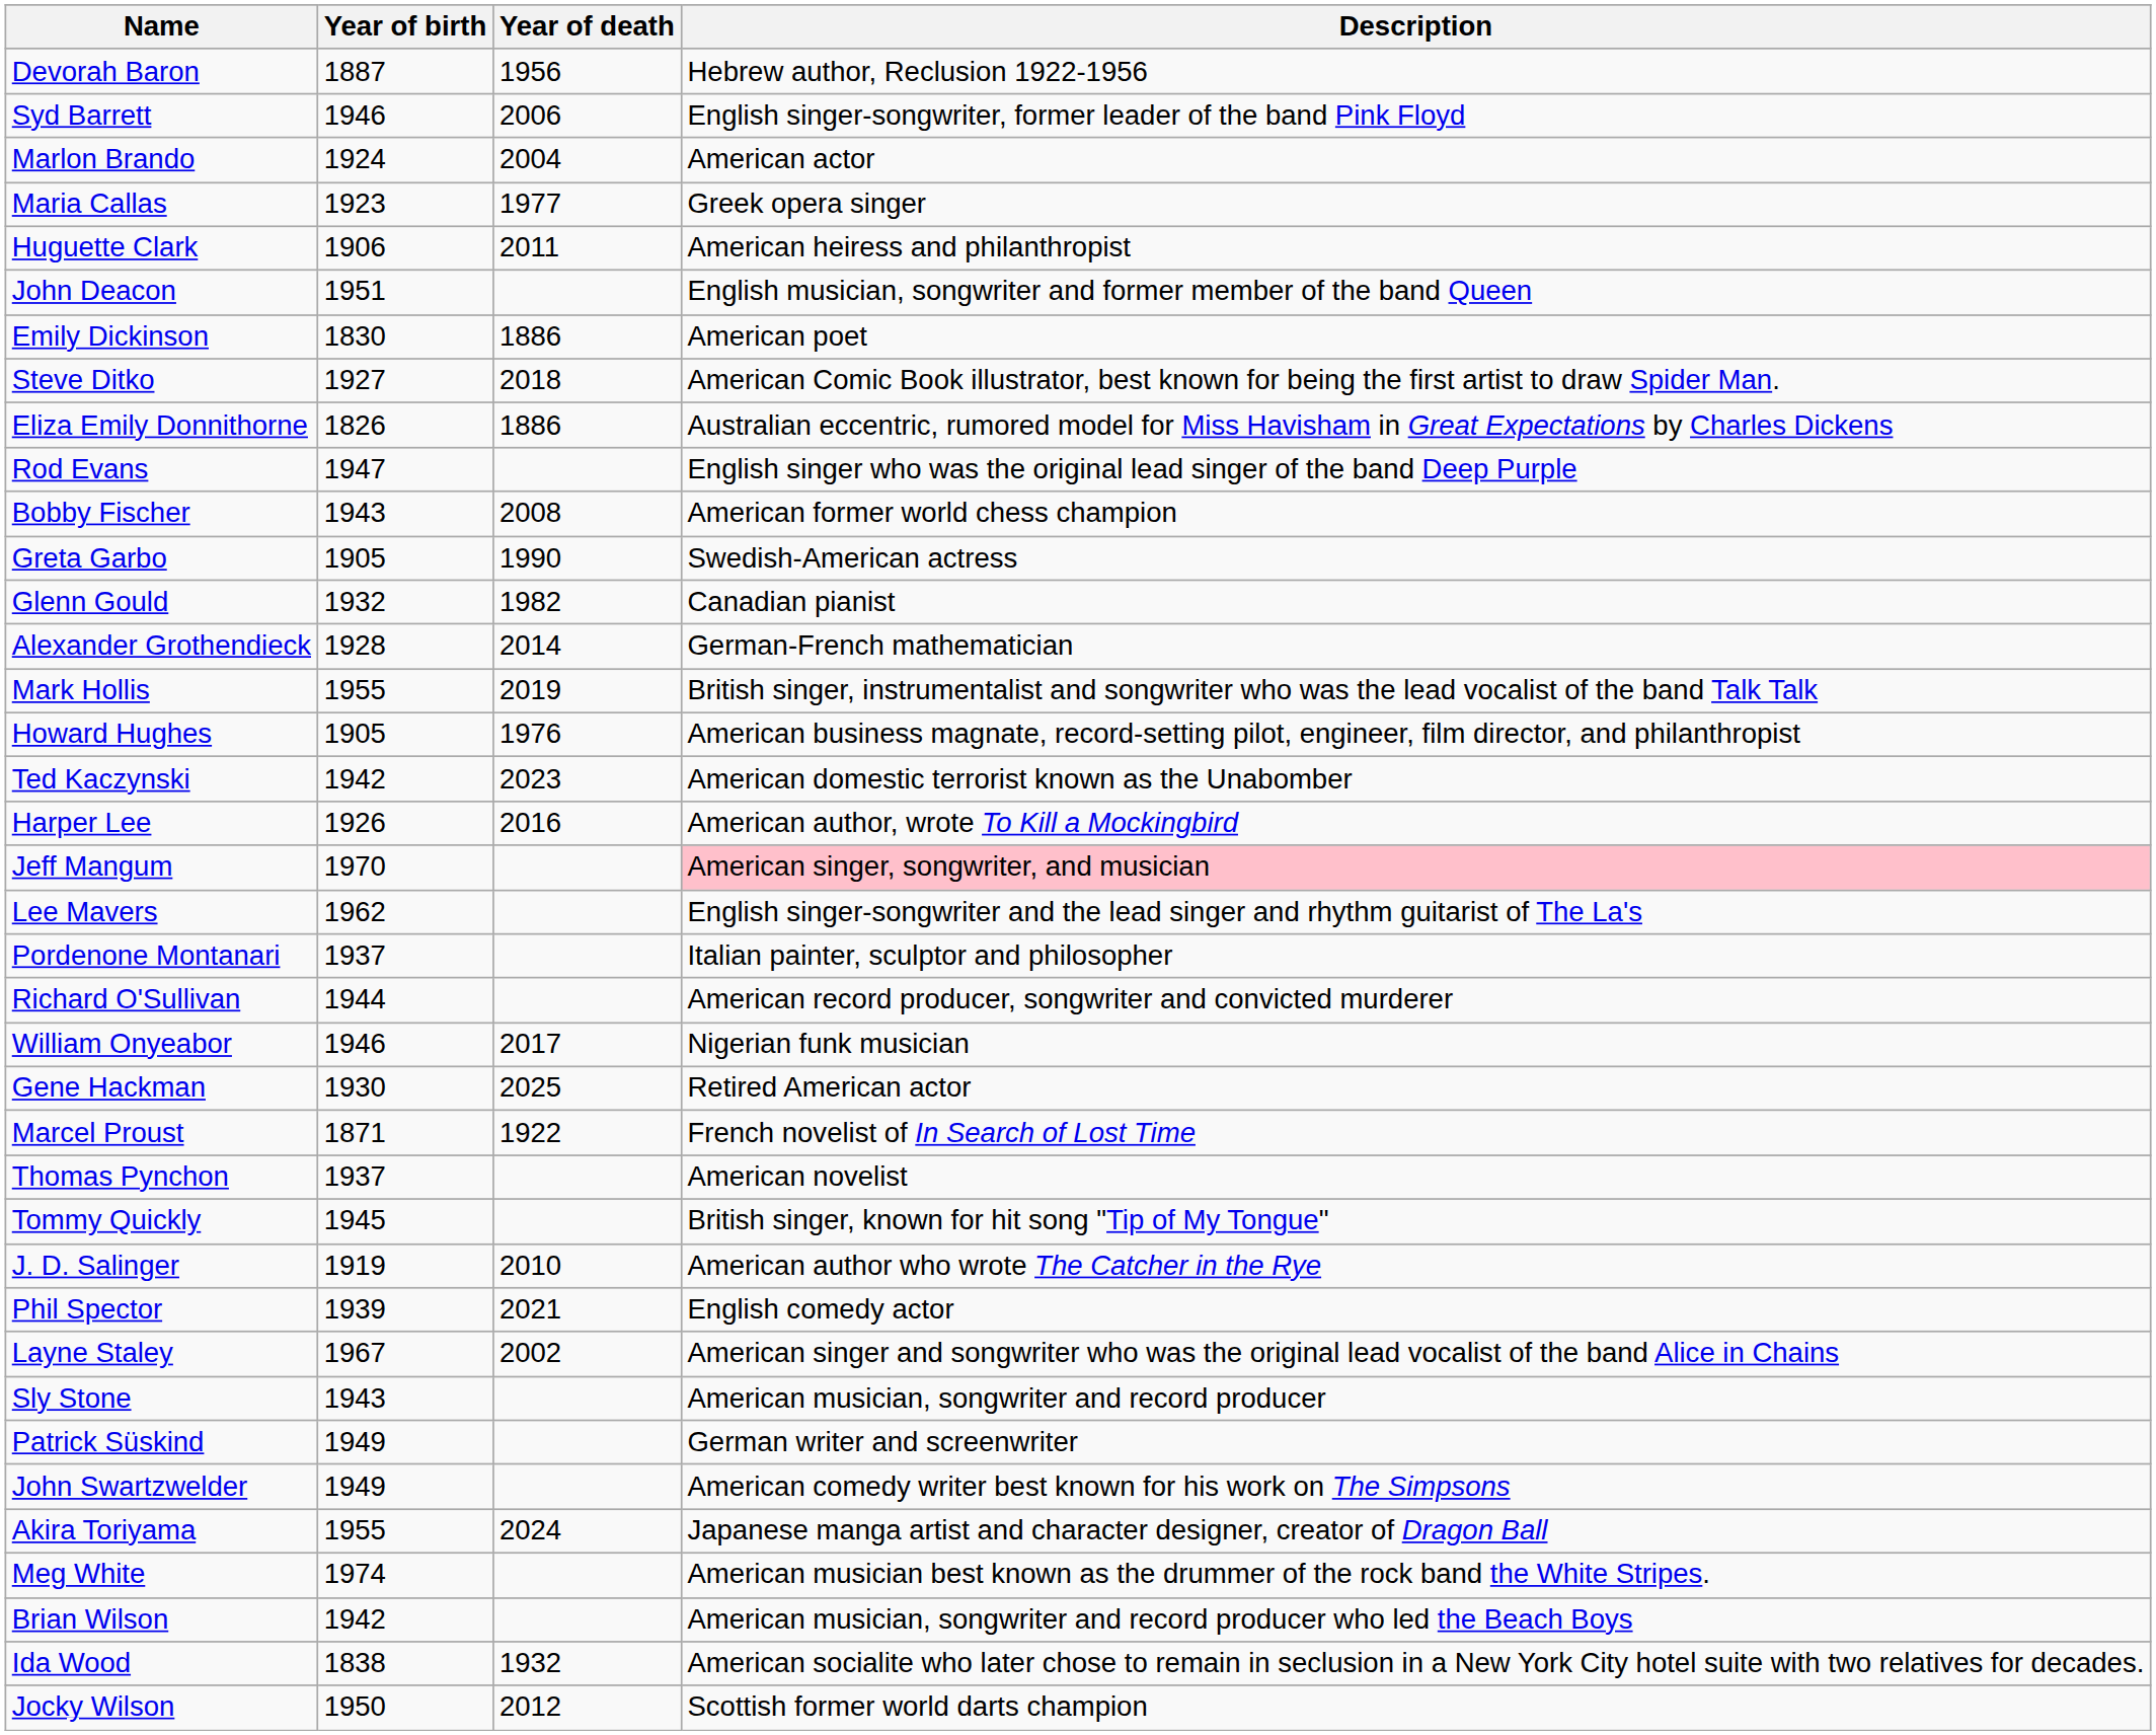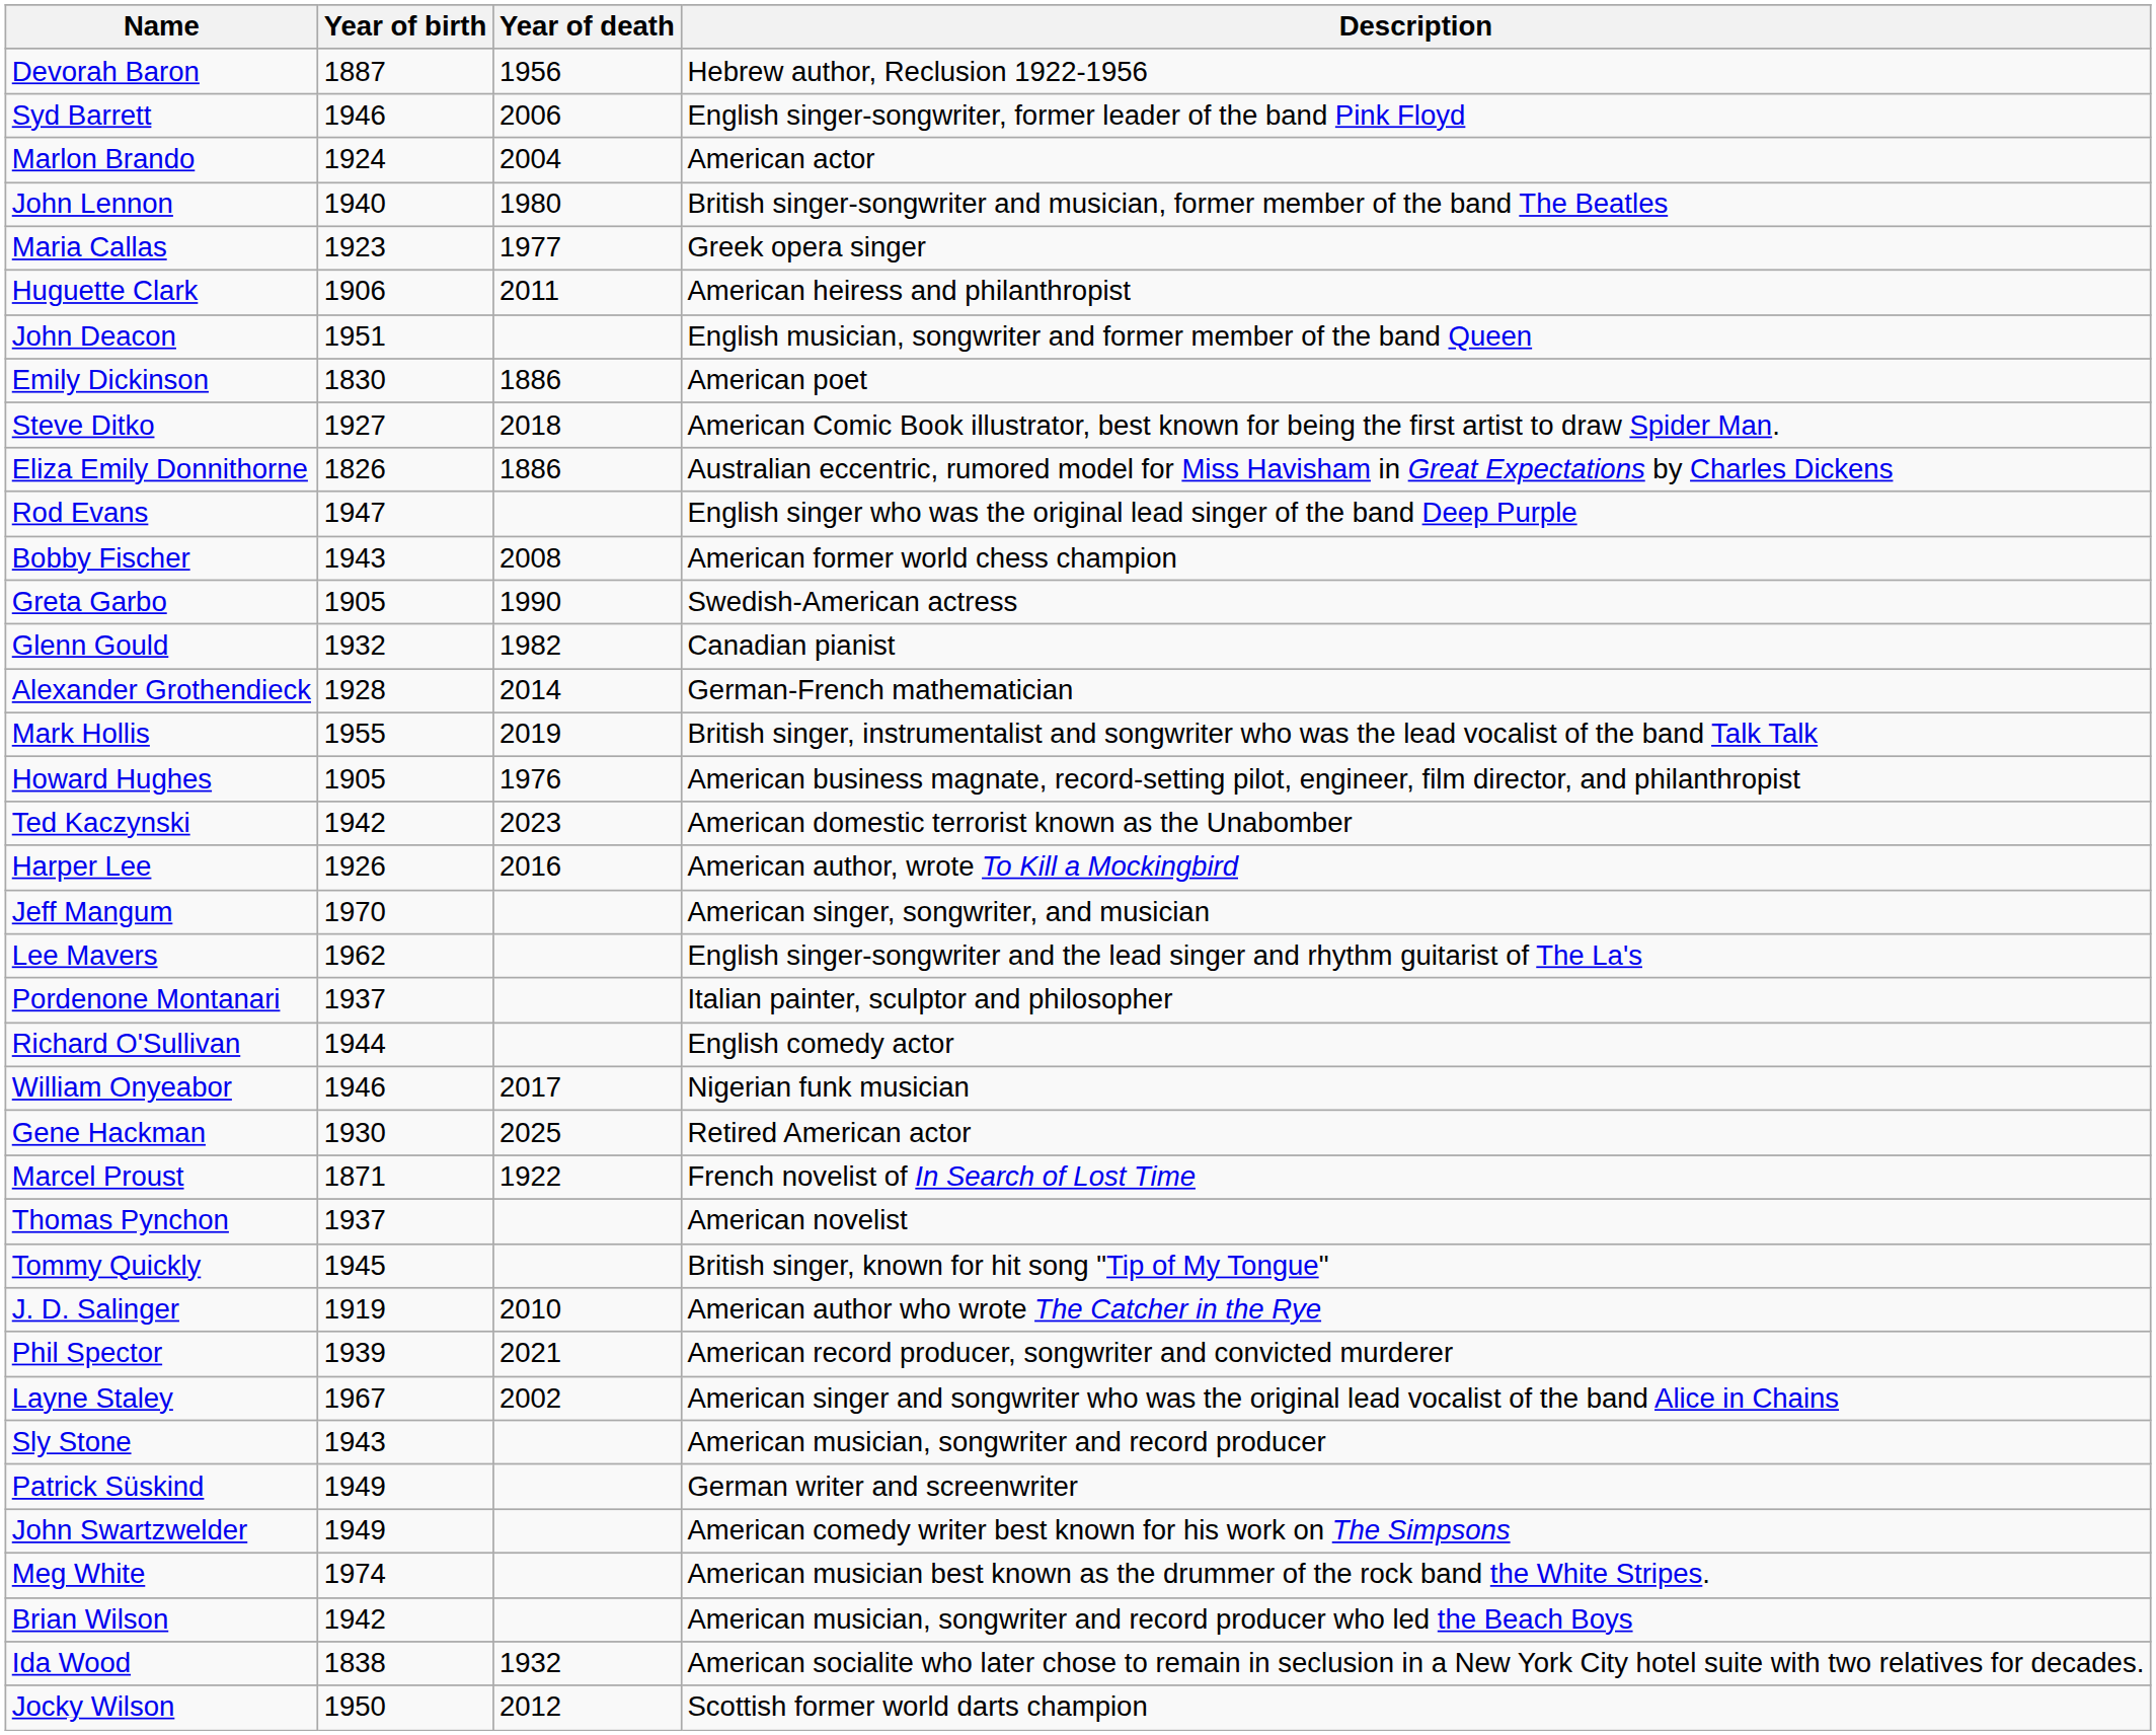+ row: John Lennon | 1940 | 1980 | British singer-songwriter and musician, former member of the band The Beatles
Jeff Mangum | Description: pink background -> no background
Richard O'Sullivan | Description: American record producer, songwriter and convicted murderer -> English comedy actor
Phil Spector | Description: English comedy actor -> American record producer, songwriter and convicted murderer
- row: Akira Toriyama | 1955 | 2024 | Japanese manga artist and character designer, creator of Dragon Ball
